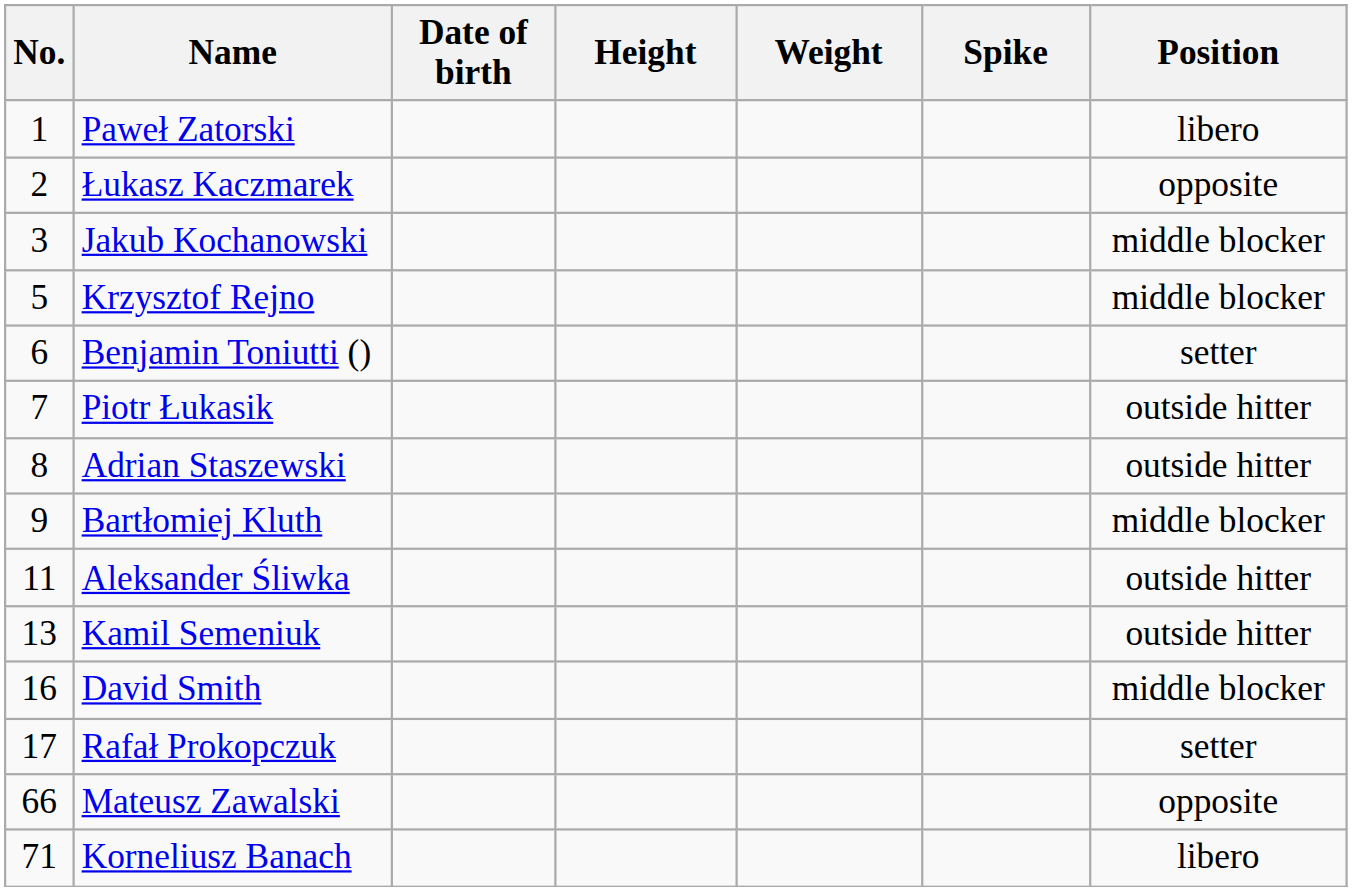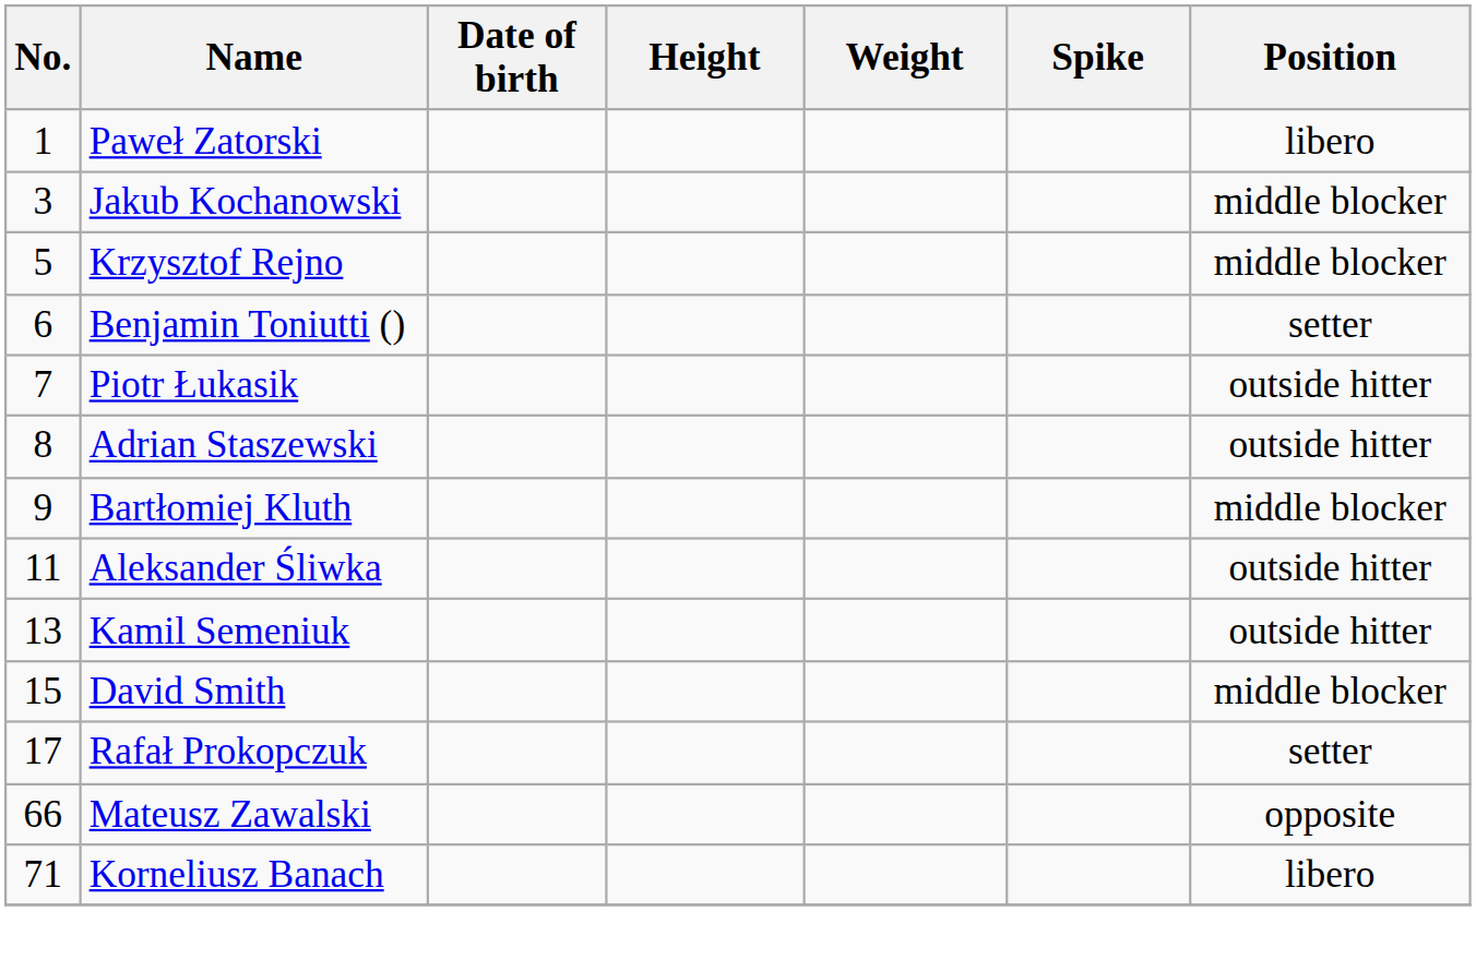- row: 2 | Łukasz Kaczmarek | opposite
David Smith | No.: 16 -> 15
